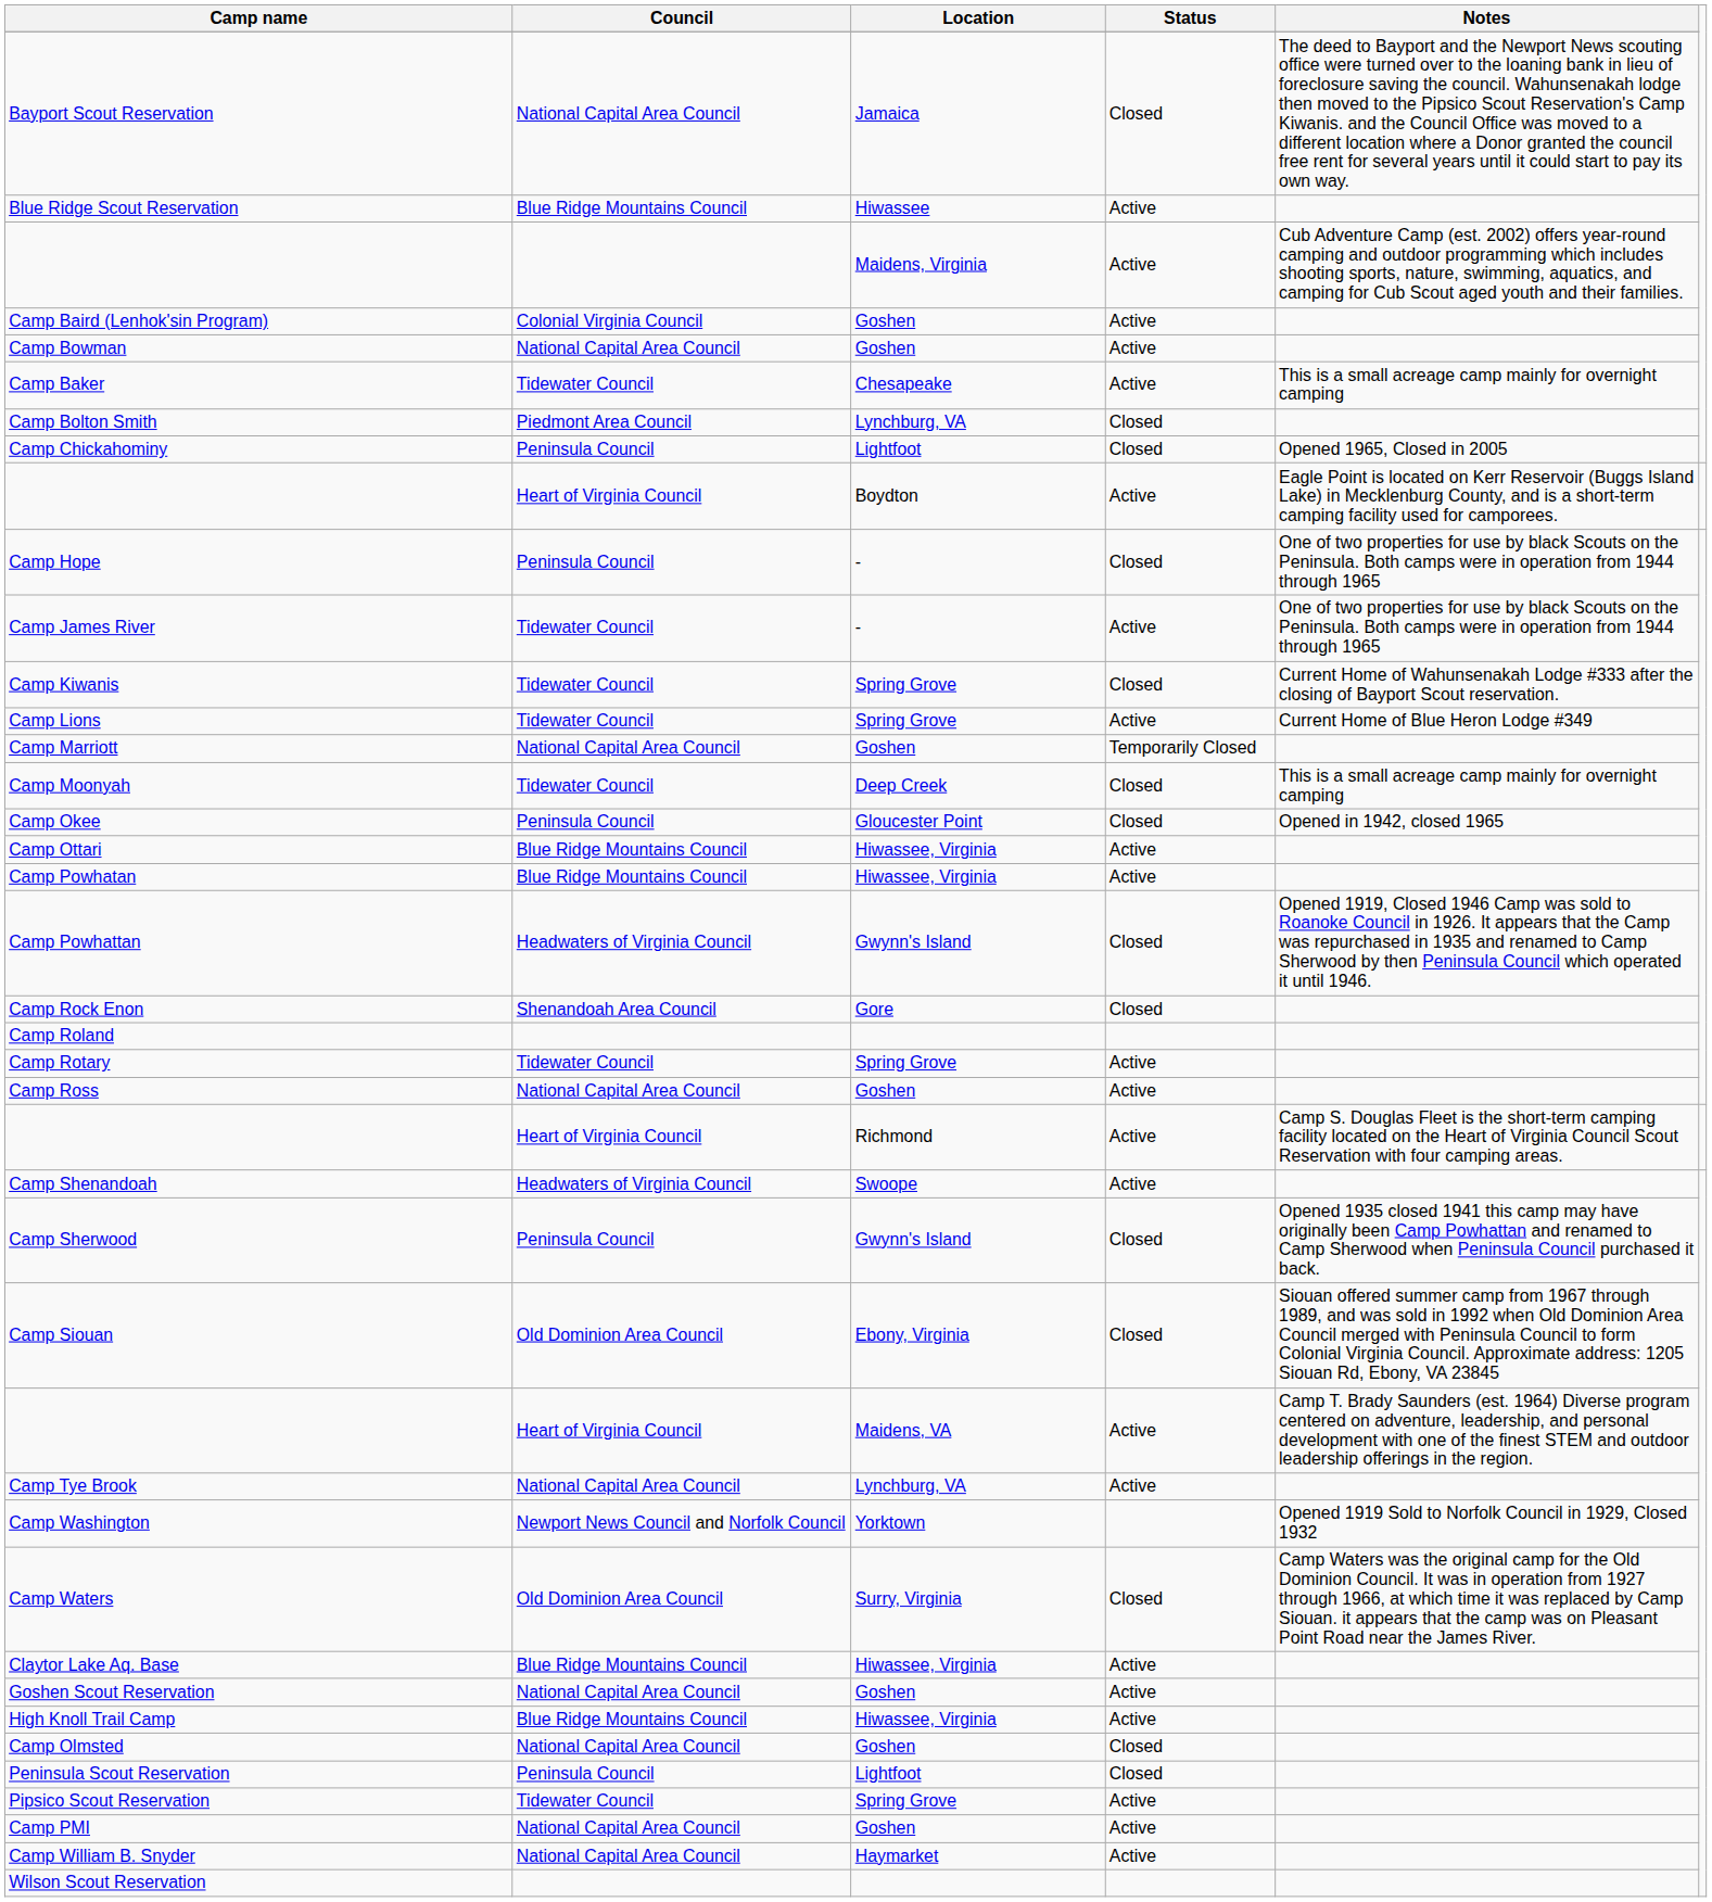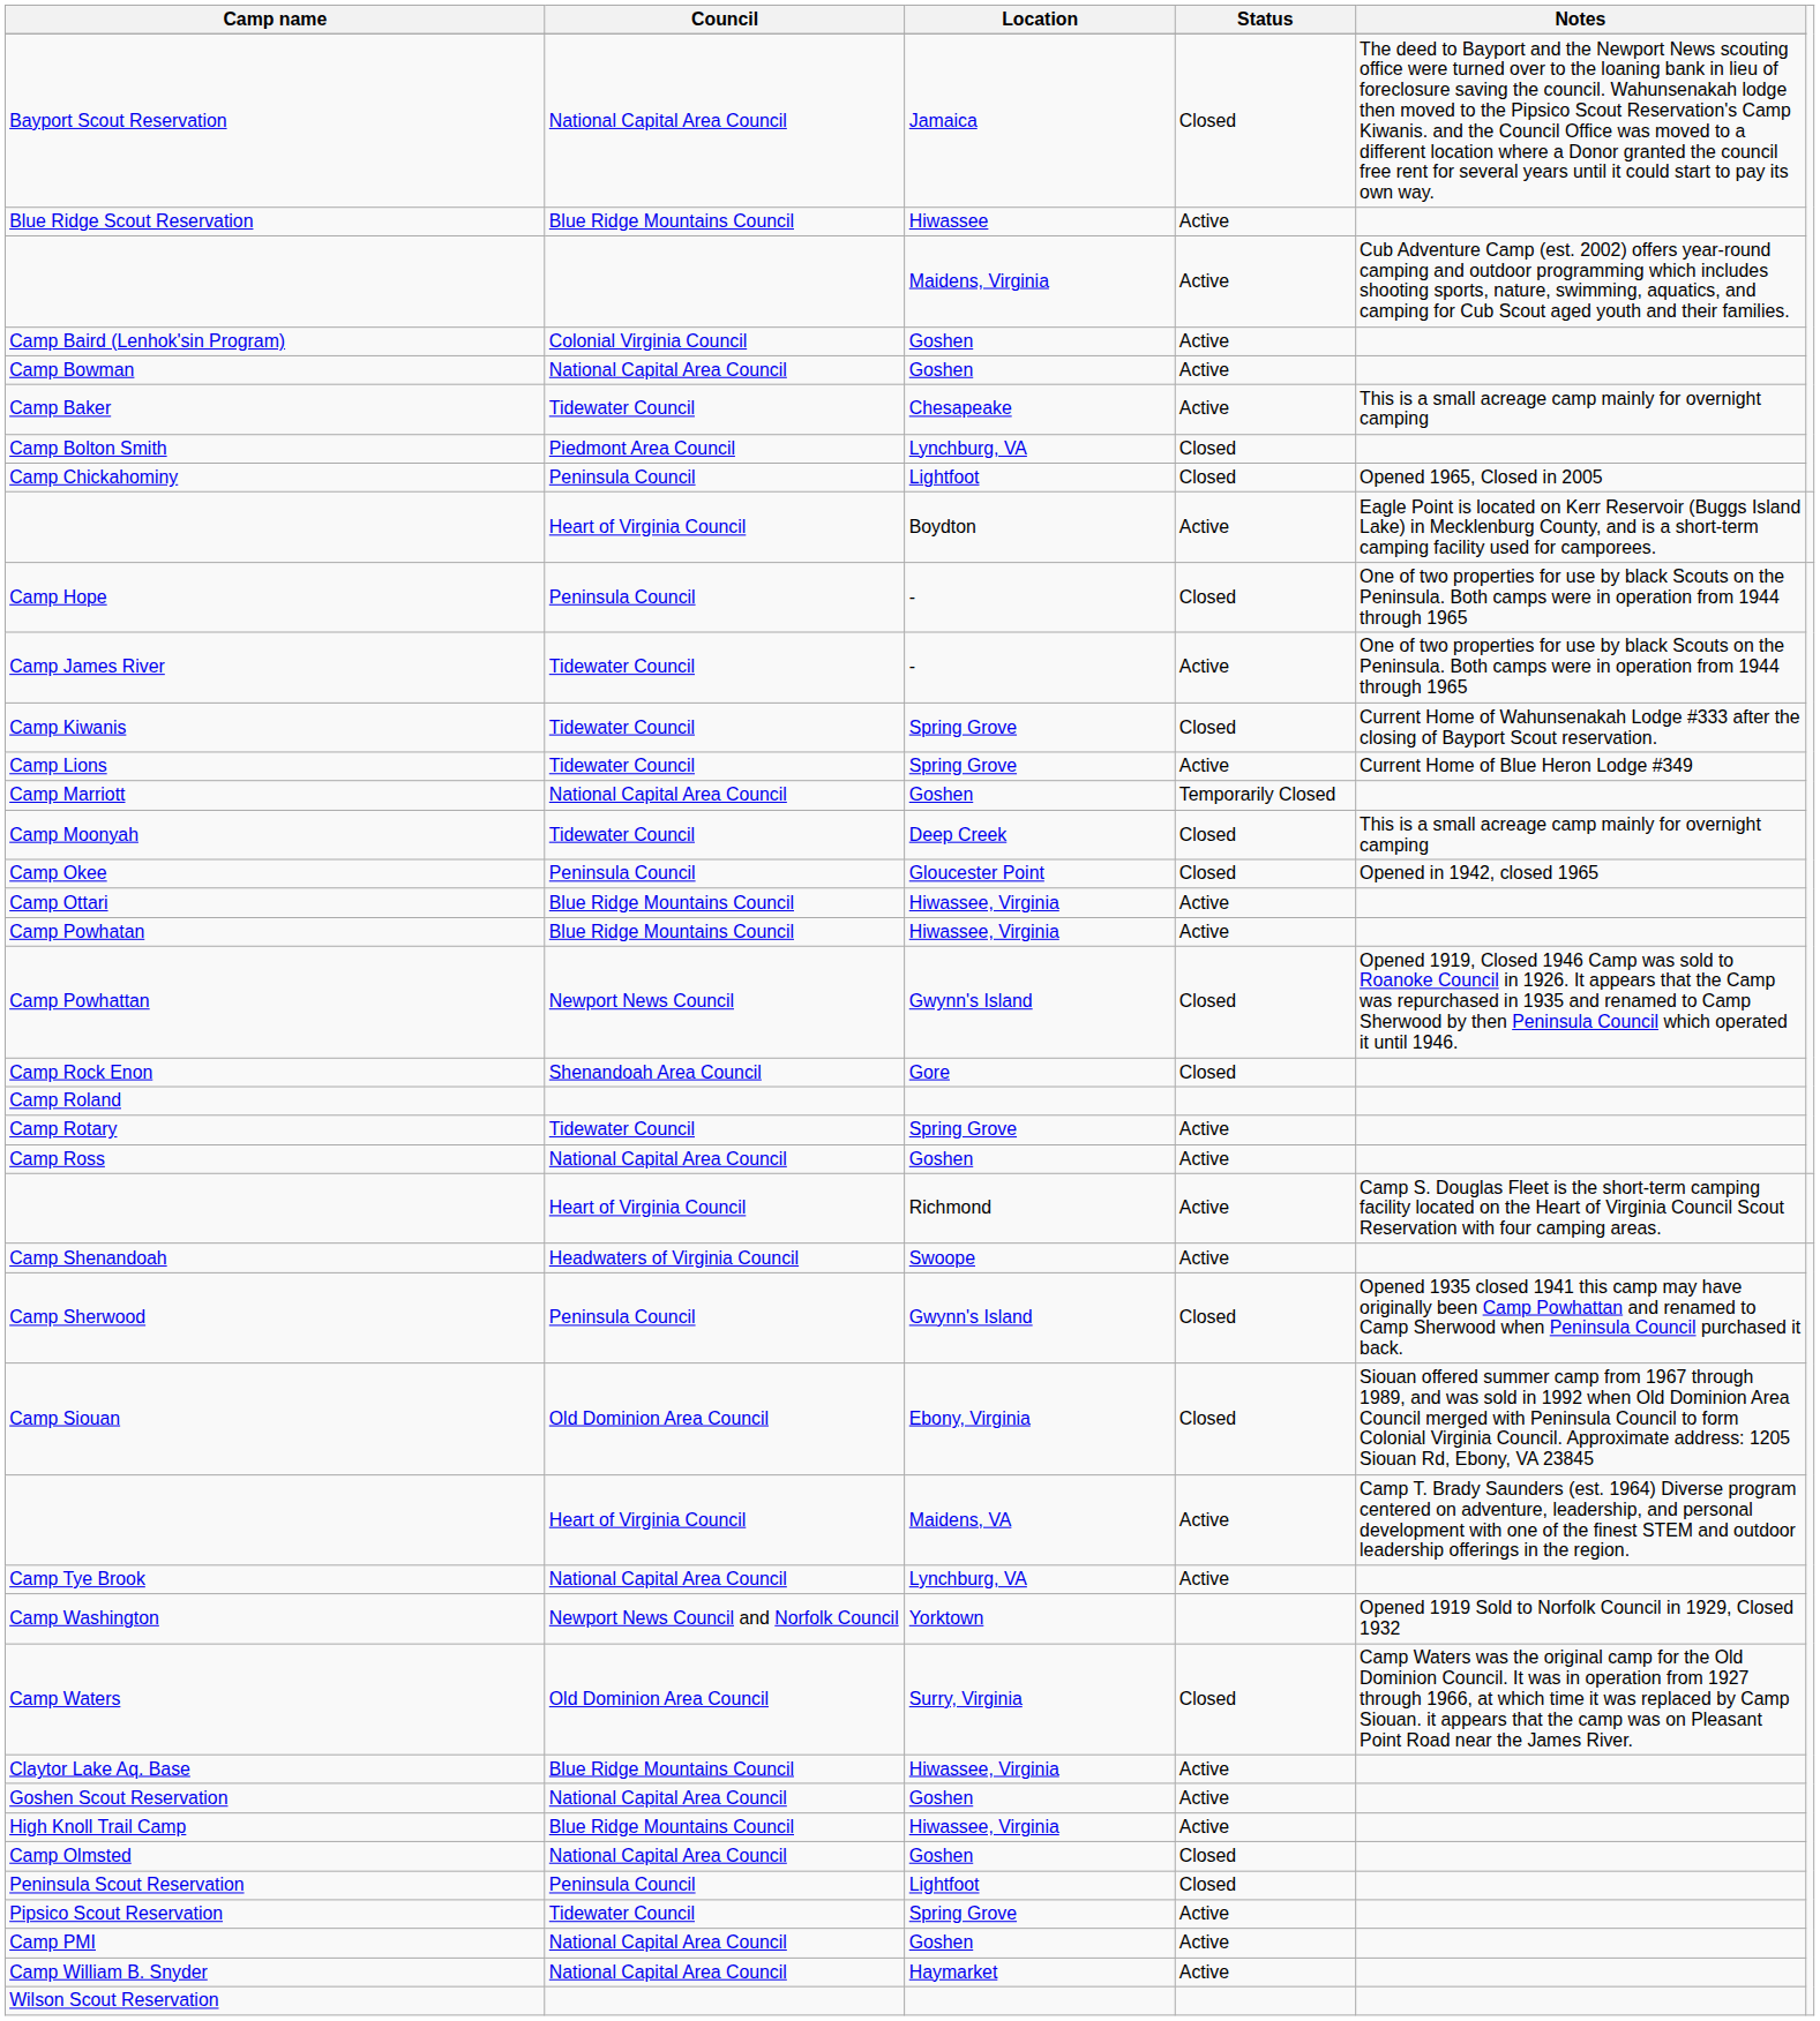Camp Powhattan | Council: Headwaters of Virginia Council -> Newport News Council
